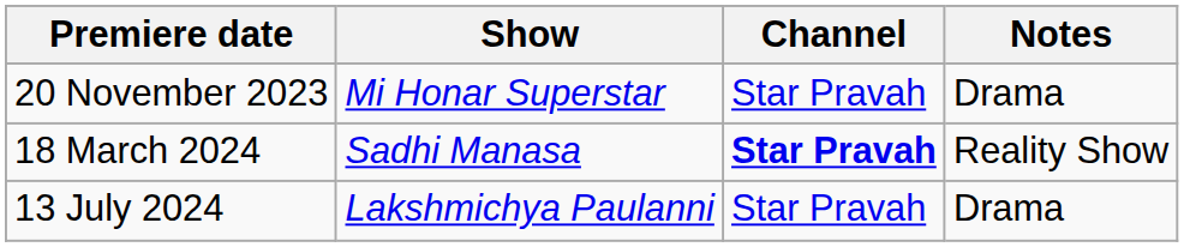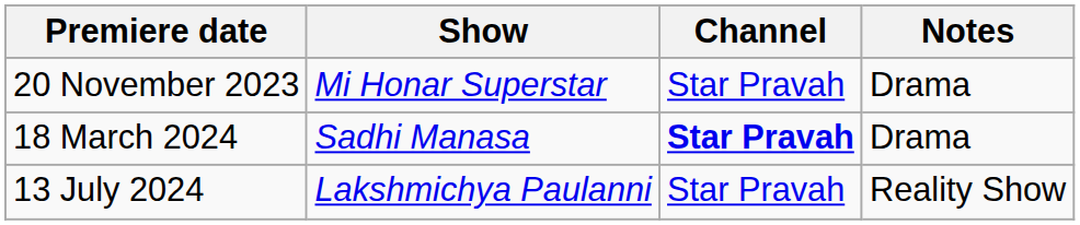18 March 2024 | Notes: Reality Show -> Drama
13 July 2024 | Notes: Drama -> Reality Show
